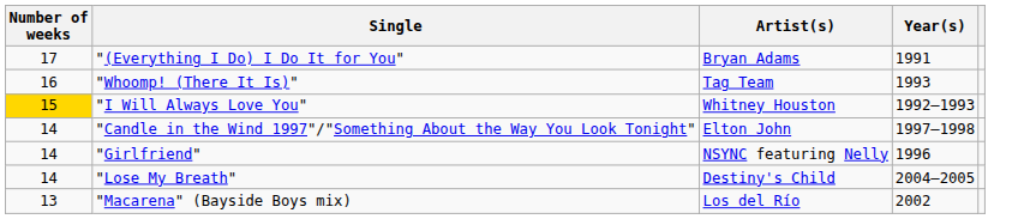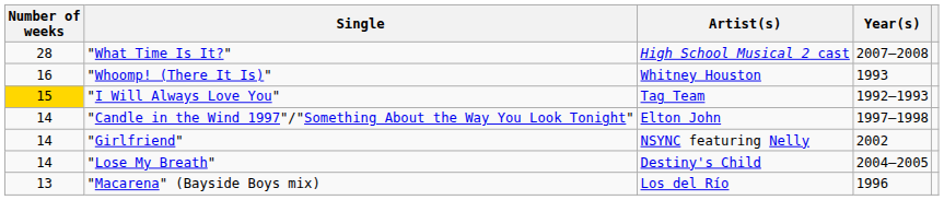+ row: 28 | "What Time Is It?" | High School Musical 2 cast | 2007–2008
- row: 17 | "(Everything I Do) I Do It for You" | Bryan Adams | 1991
"Whoomp! (There It Is)" | Artist(s): Tag Team -> Whitney Houston
"I Will Always Love You" | Artist(s): Whitney Houston -> Tag Team
"Girlfriend" | Year(s): 1996 -> 2002
"Macarena" (Bayside Boys mix) | Year(s): 2002 -> 1996
